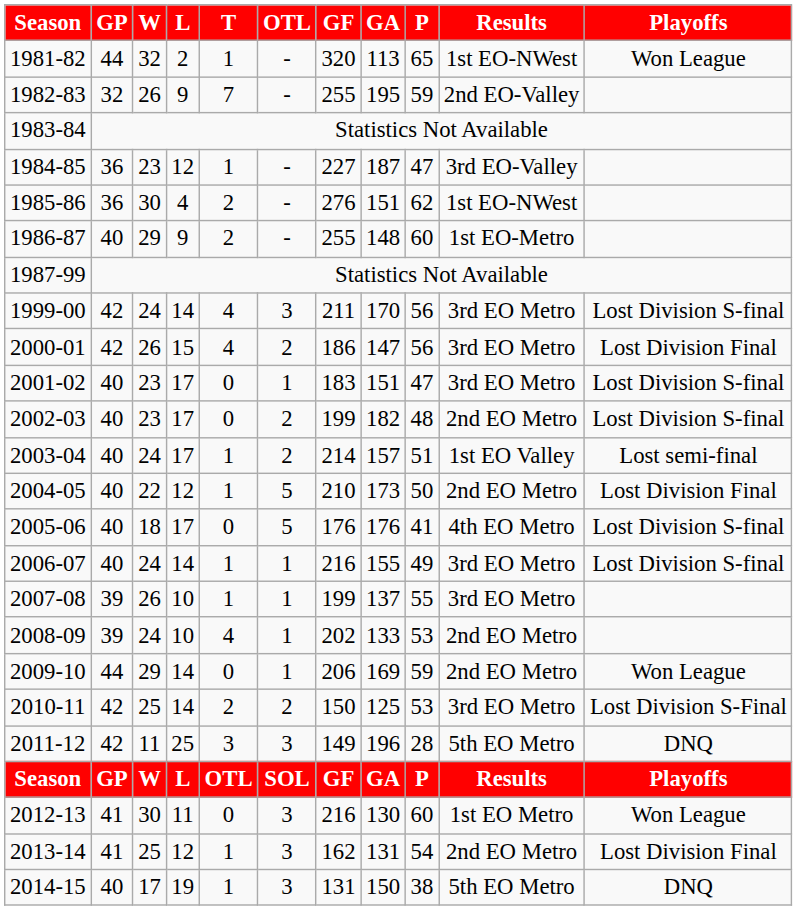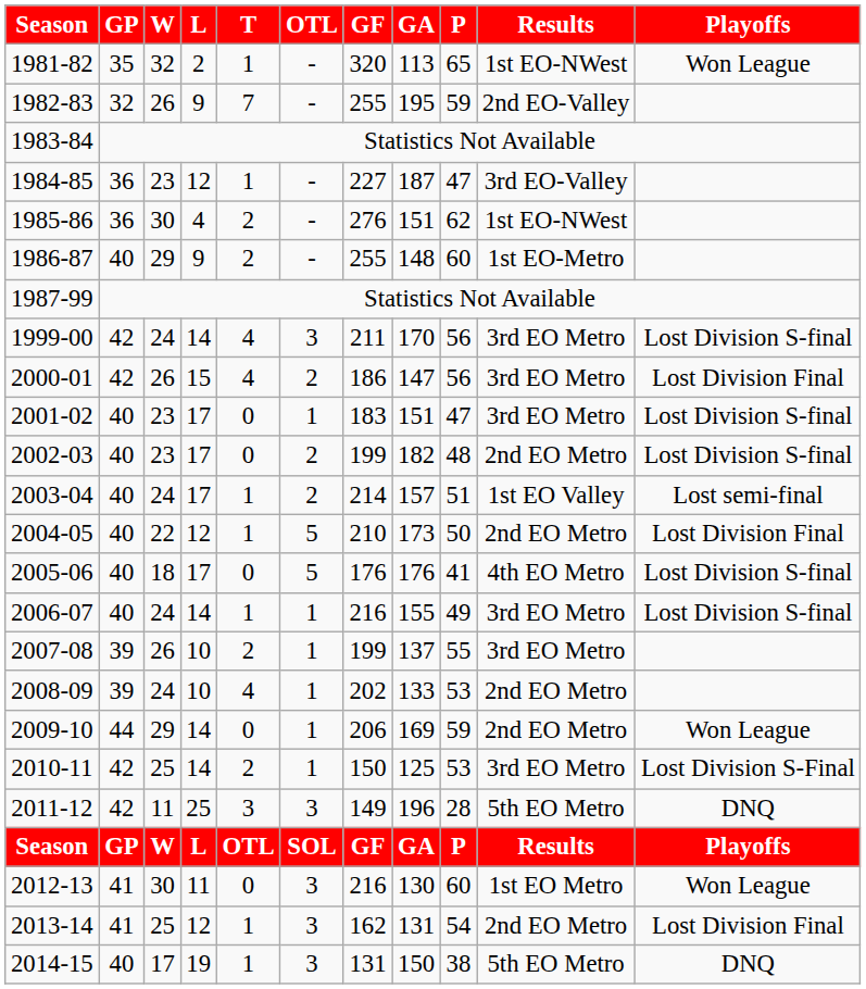1981-82 | GP: 44 -> 35
2007-08 | T: 1 -> 2
2010-11 | OTL: 2 -> 1
